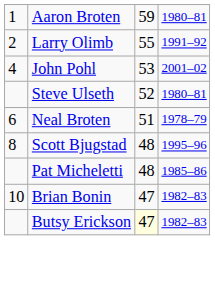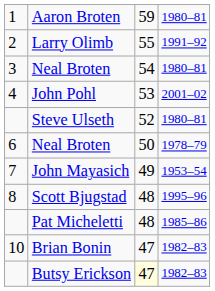+ row: 3 | Neal Broten | 54 | 1980–81
6 / Neal Broten | column 3: 51 -> 50
+ row: 7 | John Mayasich | 49 | 1953–54
